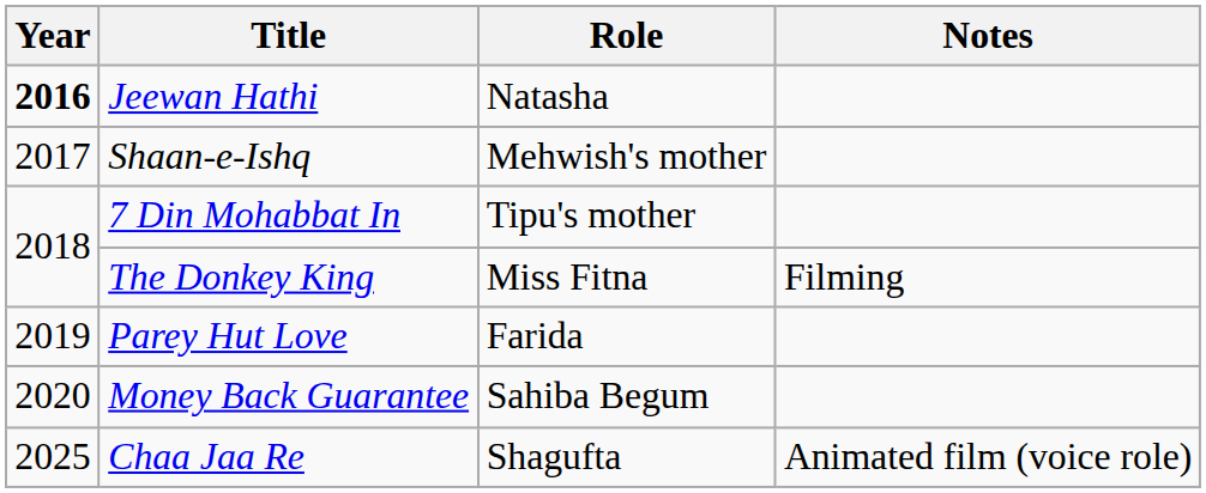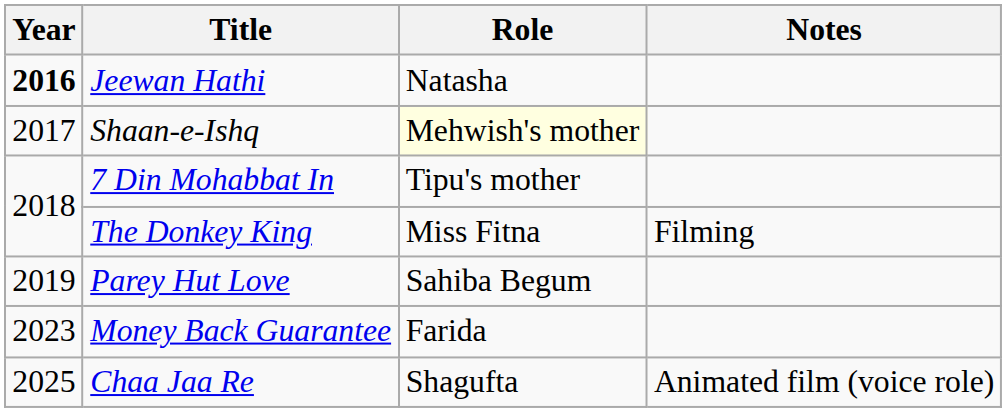Shaan-e-Ishq | Role: no background -> lightyellow background
Parey Hut Love | Role: Farida -> Sahiba Begum
Money Back Guarantee | Year: 2020 -> 2023
Money Back Guarantee | Role: Sahiba Begum -> Farida
